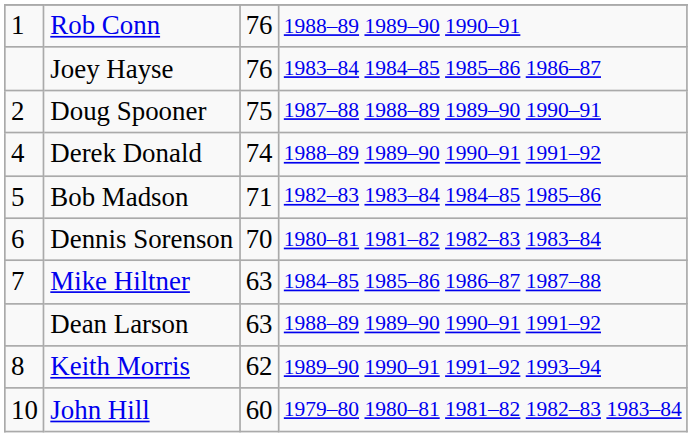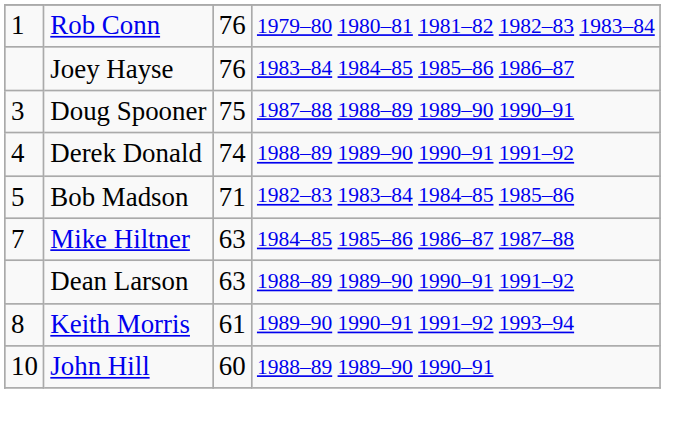Rob Conn | column 4: 1988–89 1989–90 1990–91 -> 1979–80 1980–81 1981–82 1982–83 1983–84
Doug Spooner | column 1: 2 -> 3
- row: 6 | Dennis Sorenson | 70 | 1980–81 1981–82 1982–83 1983–84
Keith Morris | column 3: 62 -> 61
John Hill | column 4: 1979–80 1980–81 1981–82 1982–83 1983–84 -> 1988–89 1989–90 1990–91
